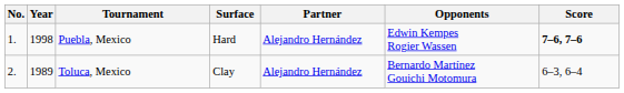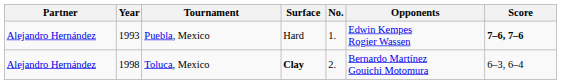columns swapped: No. <-> Partner
Puebla, Mexico | Year: 1998 -> 1993
Toluca, Mexico | Year: 1989 -> 1998
Toluca, Mexico | Surface: normal -> bold
